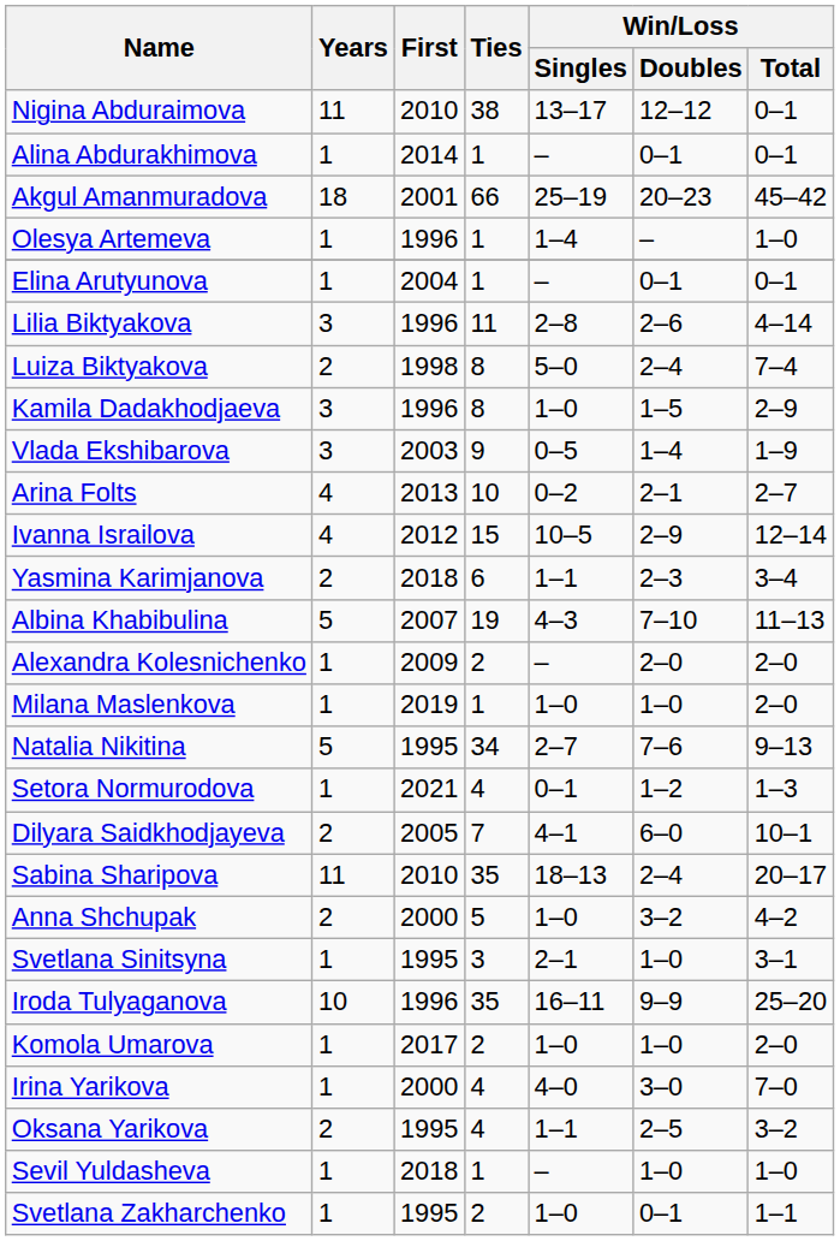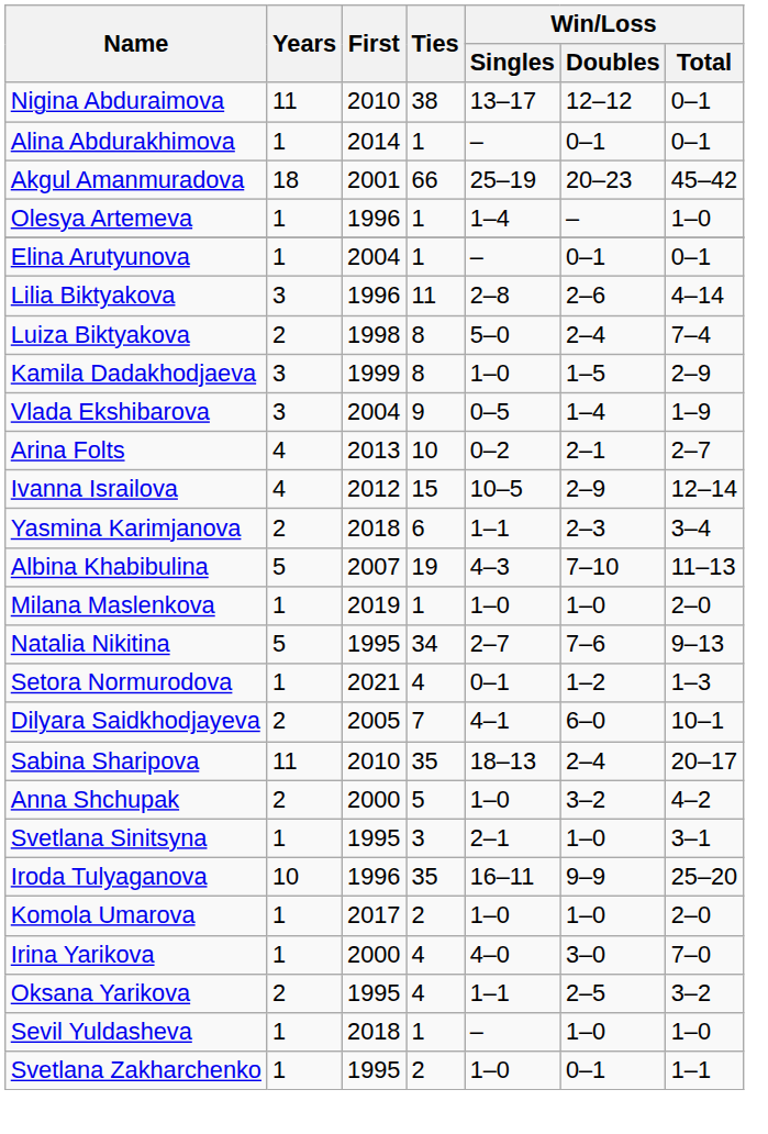Kamila Dadakhodjaeva | First: 1996 -> 1999
Vlada Ekshibarova | First: 2003 -> 2004
- row: Alexandra Kolesnichenko | 1 | 2009 | 2 | – | 2–0 | 2–0
